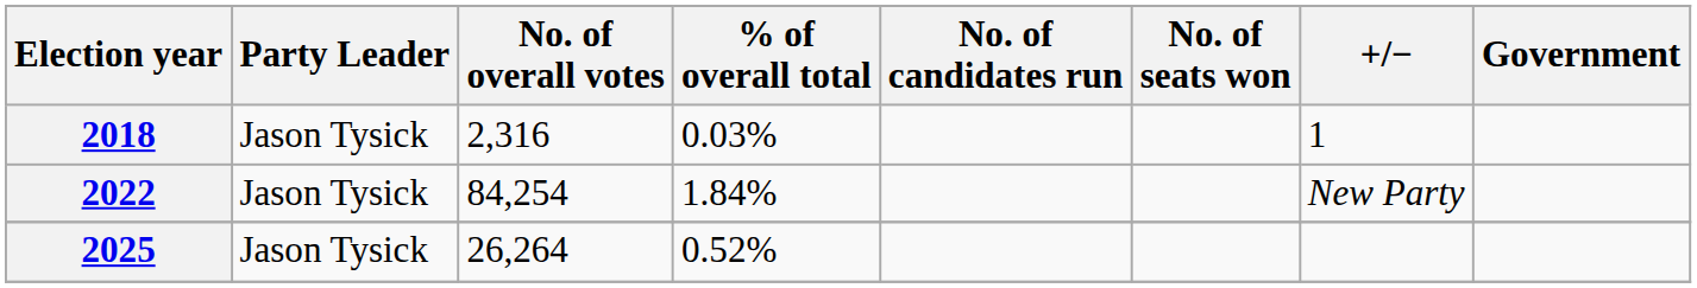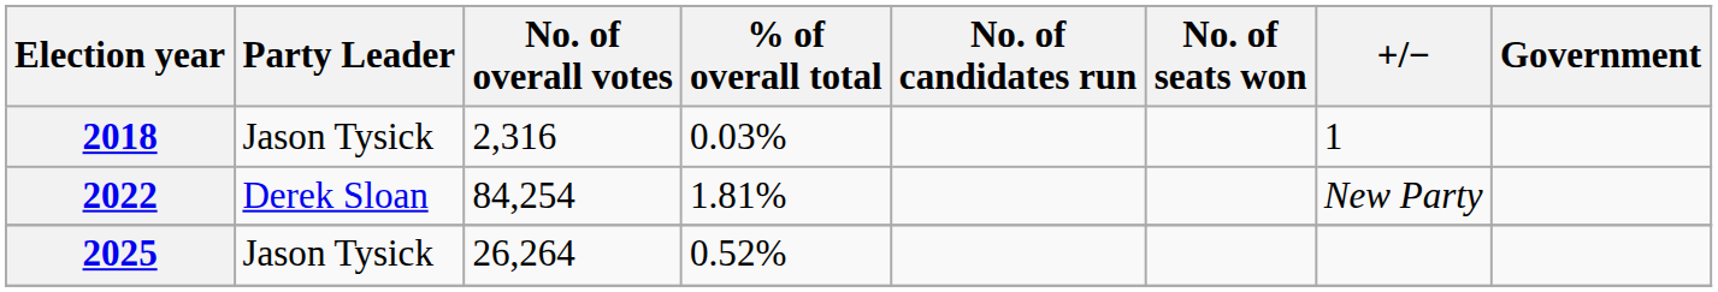2022 | Party Leader: Jason Tysick -> Derek Sloan
2022 | % of overall total: 1.84% -> 1.81%
